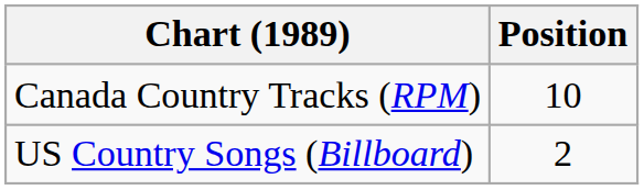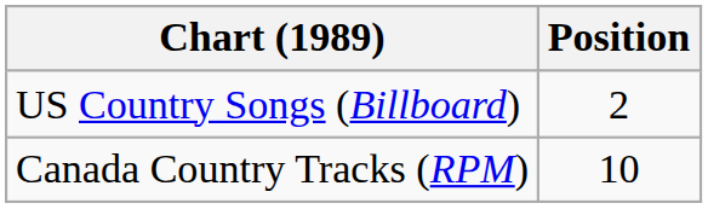rows swapped: Canada Country Tracks (RPM) <-> US Country Songs (Billboard)
